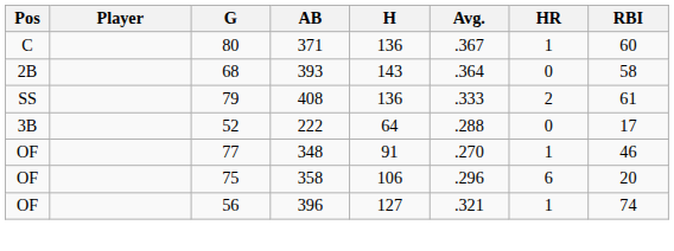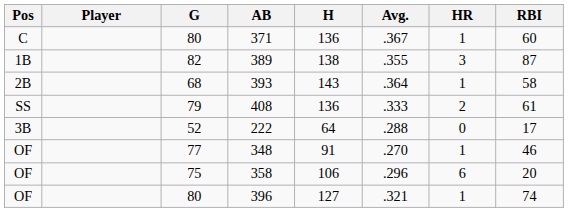+ row: 1B | 82 | 389 | 138 | .355 | 3 | 87
393 | HR: 0 -> 1
396 | G: 56 -> 80
